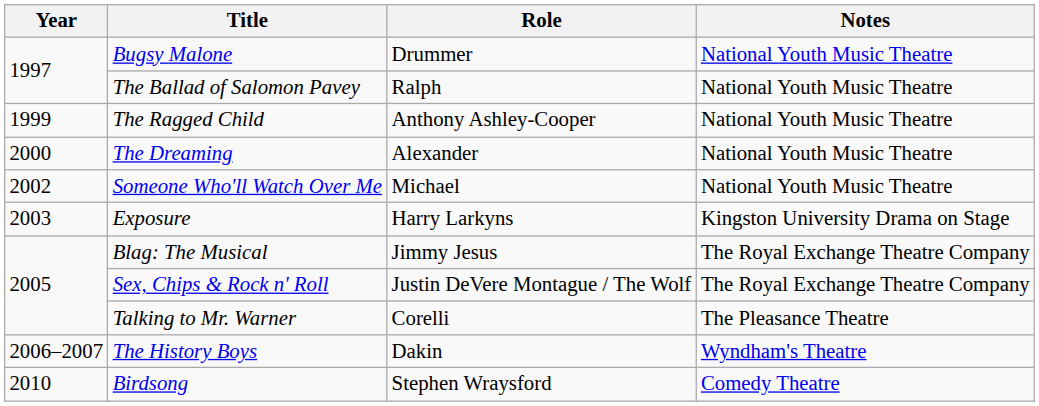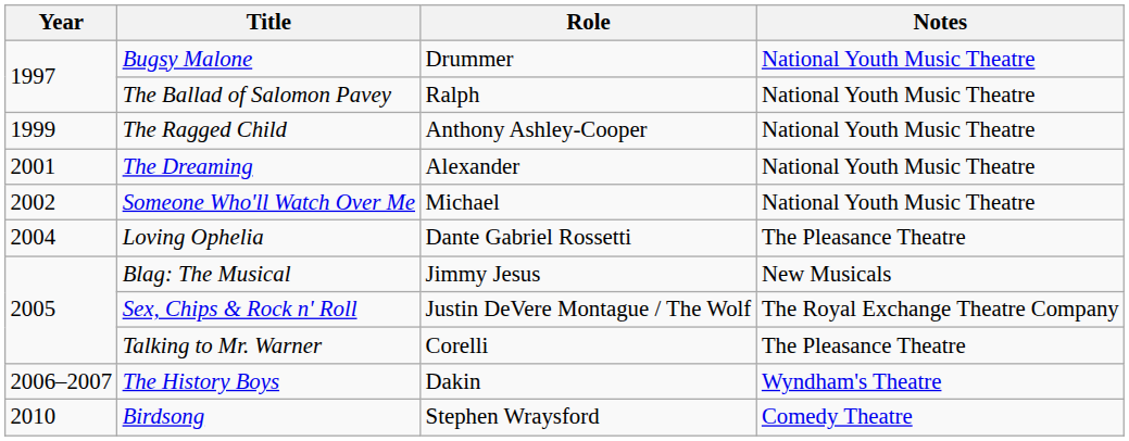The Dreaming | Year: 2000 -> 2001
- row: 2003 | Exposure | Harry Larkyns | Kingston University Drama on Stage
+ row: 2004 | Loving Ophelia | Dante Gabriel Rossetti | The Pleasance Theatre
Blag: The Musical | Notes: The Royal Exchange Theatre Company -> New Musicals
